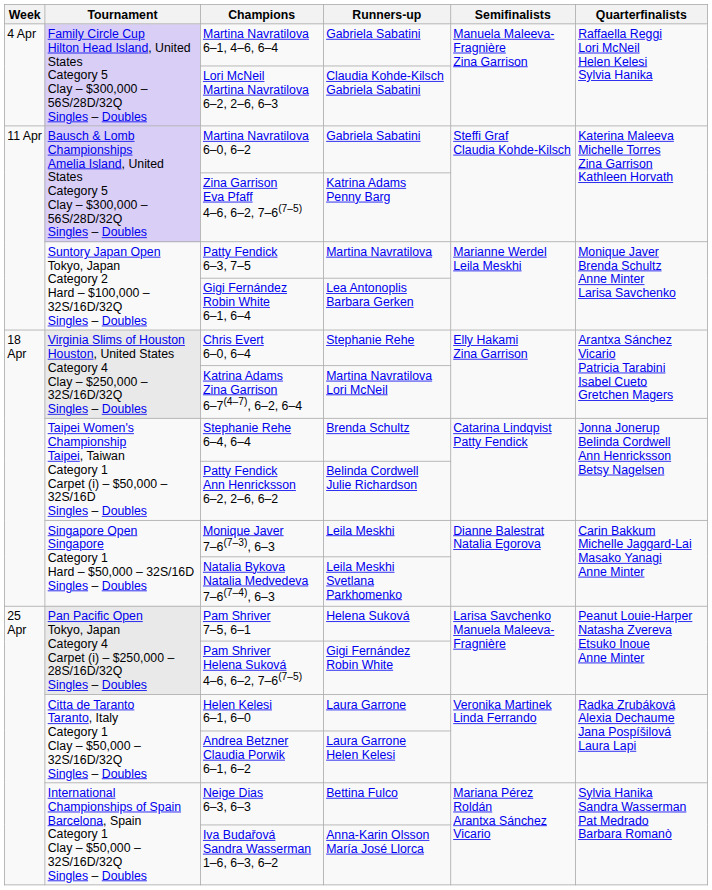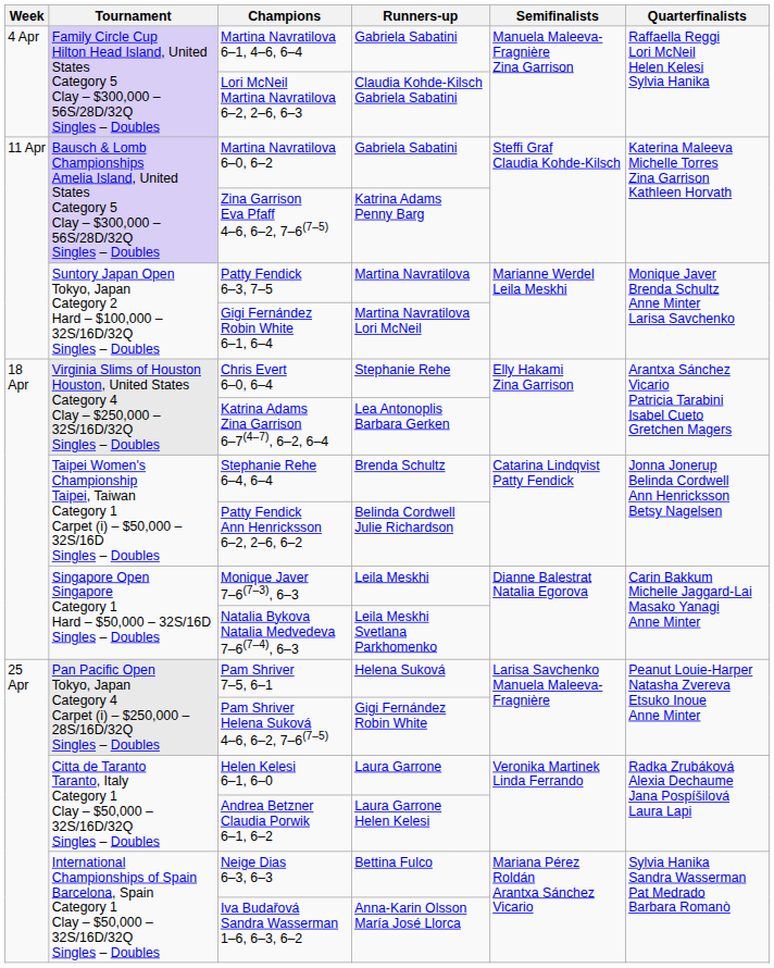Gigi Fernández Robin White 6–1, 6–4 | Runners-up: Lea Antonoplis Barbara Gerken -> Martina Navratilova Lori McNeil
Katrina Adams Zina Garrison 6–7(4–7), 6–2, 6–4 | Runners-up: Martina Navratilova Lori McNeil -> Lea Antonoplis Barbara Gerken
